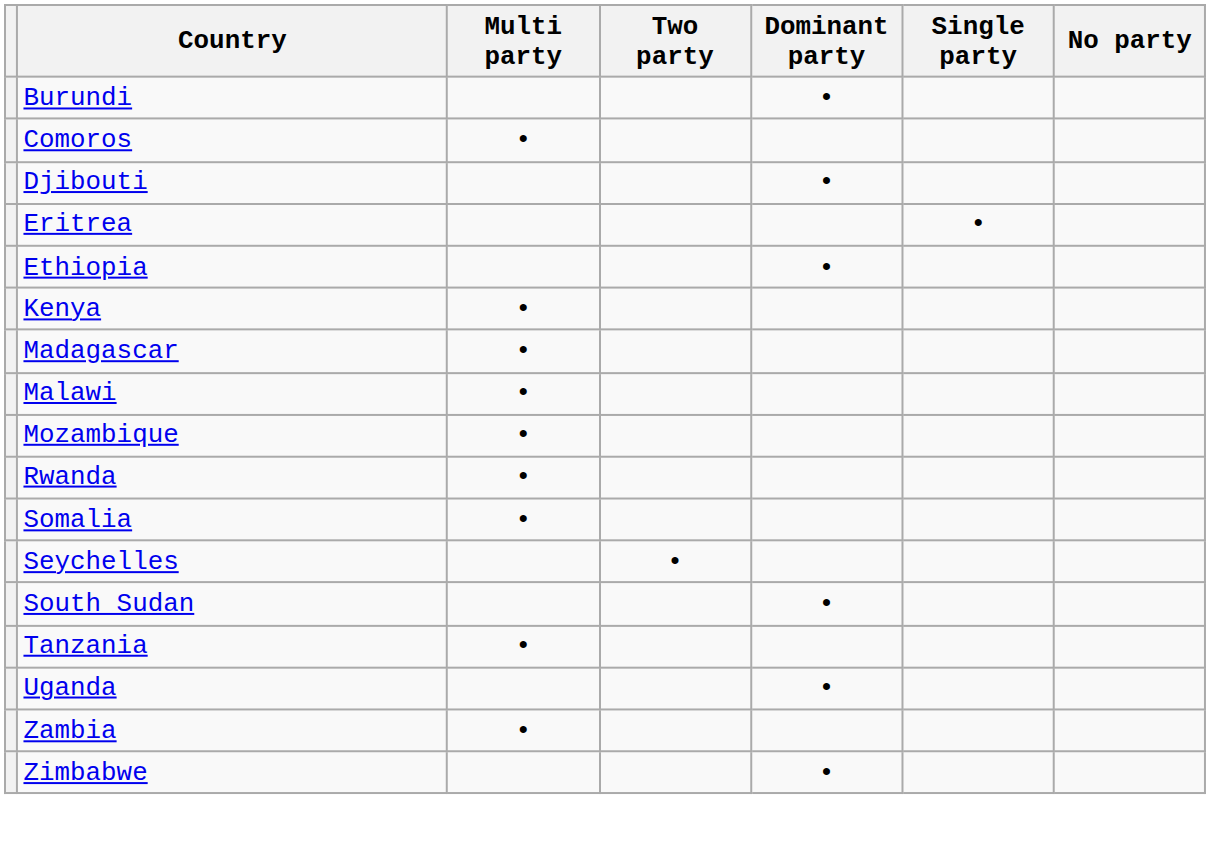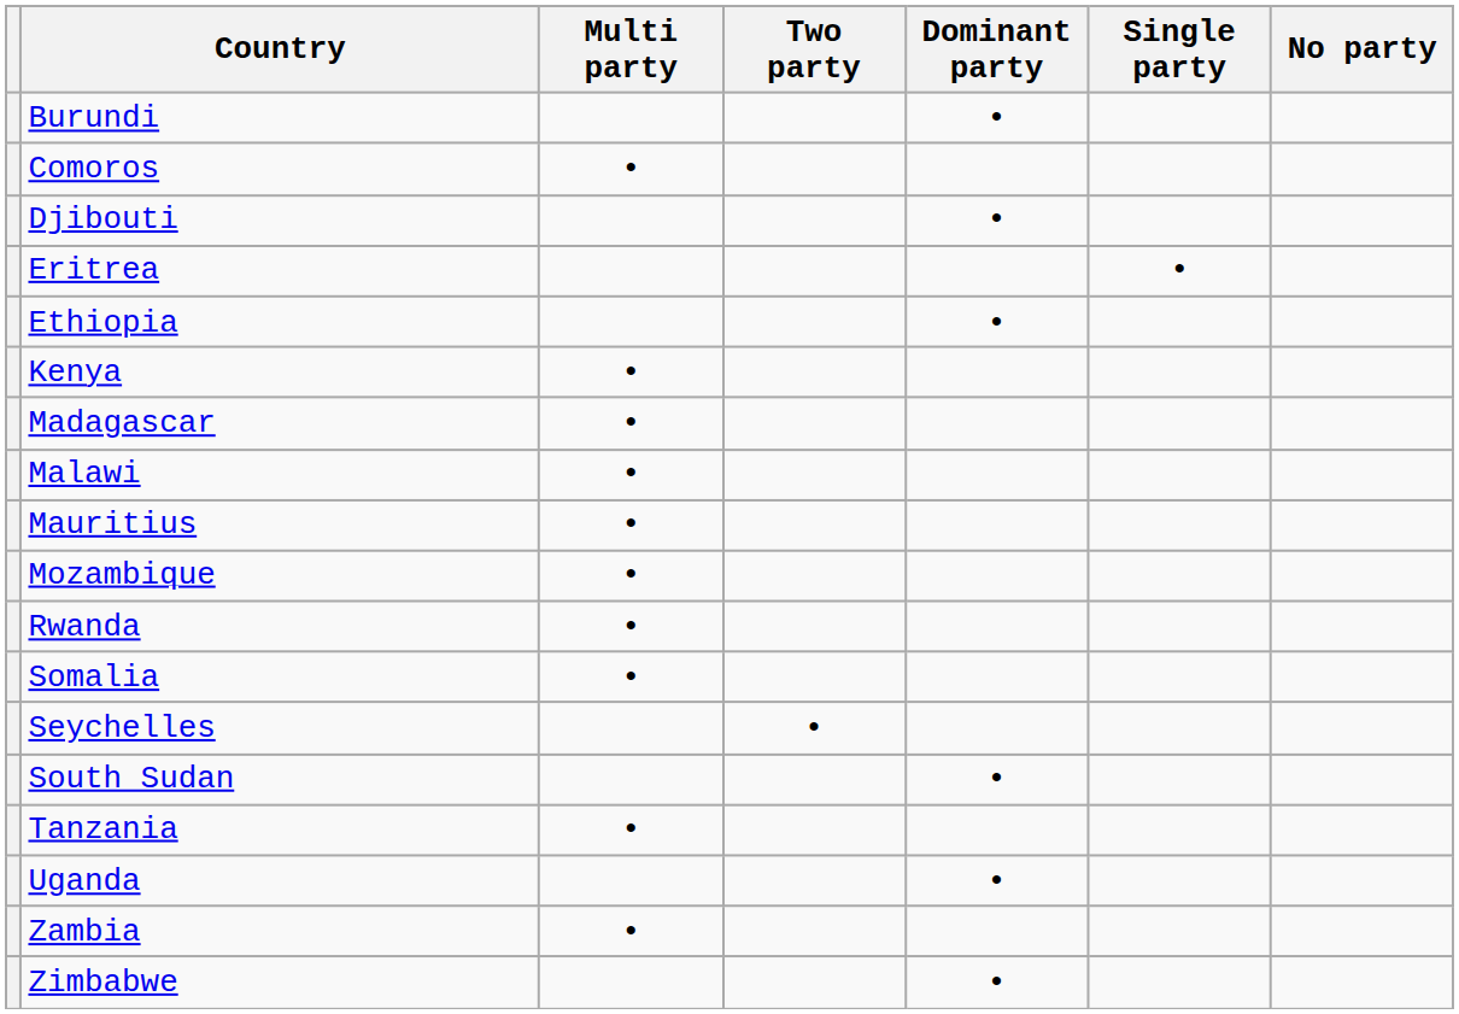+ row: Mauritius | •
